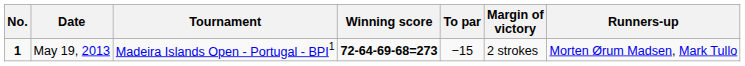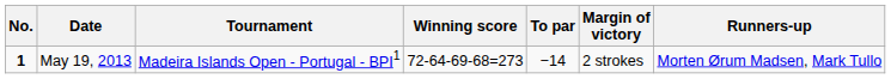May 19, 2013 | Winning score: bold -> normal
May 19, 2013 | To par: −15 -> −14
